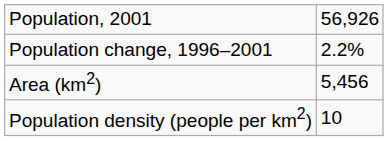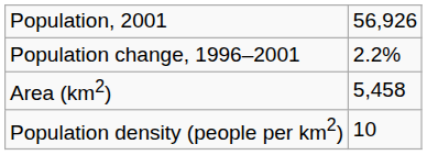Area (km2) | column 2: 5,456 -> 5,458
